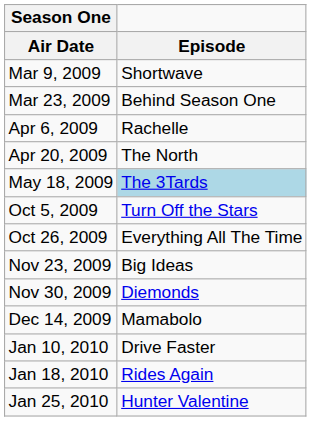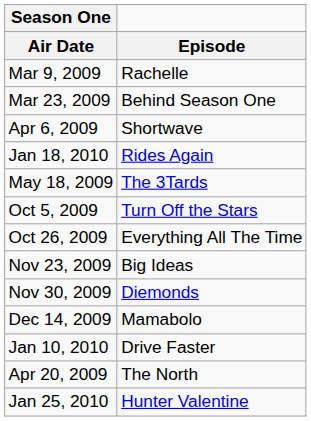Mar 9, 2009 | Episode: Shortwave -> Rachelle
Apr 6, 2009 | Episode: Rachelle -> Shortwave
rows swapped: Apr 20, 2009 <-> Jan 18, 2010
May 18, 2009 | Episode: lightblue background -> no background
